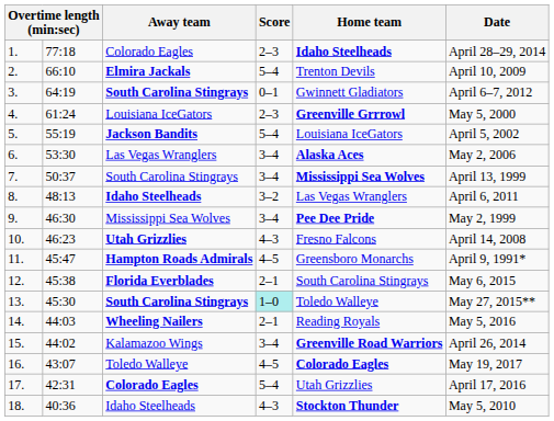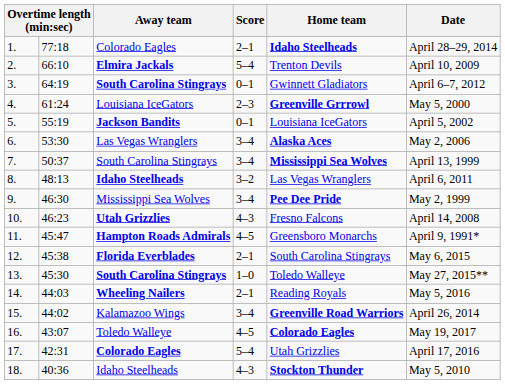1. | Score: 2–3 -> 2–1
5. | Score: 5–4 -> 0–1
13. | Score: paleturquoise background -> no background
